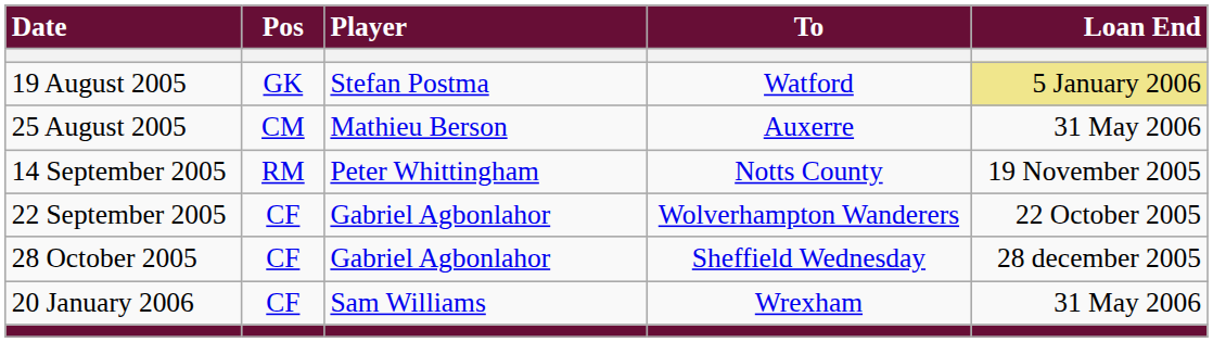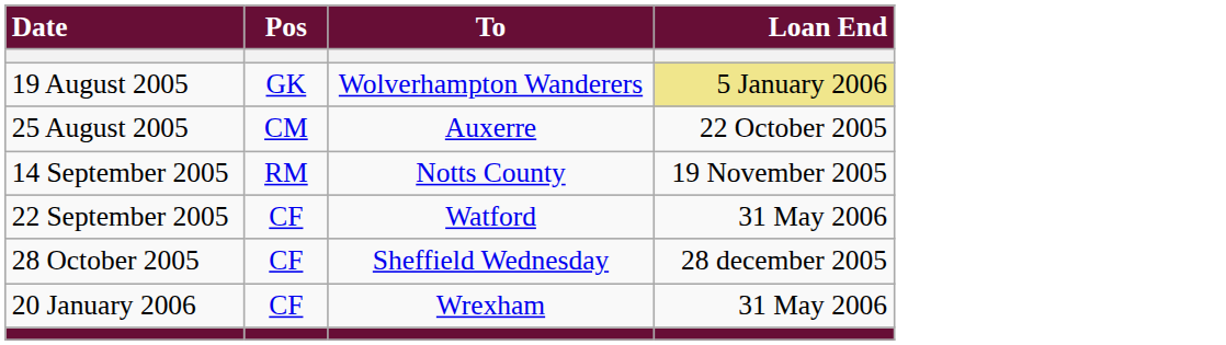- column: Player | Stefan Postma | Mathieu Berson | Peter Whittingham | Gabriel Agbonlahor | Gabriel Agbonlahor | Sam Williams
19 August 2005 | To: Watford -> Wolverhampton Wanderers
25 August 2005 | Loan End: 31 May 2006 -> 22 October 2005
22 September 2005 | To: Wolverhampton Wanderers -> Watford
22 September 2005 | Loan End: 22 October 2005 -> 31 May 2006
